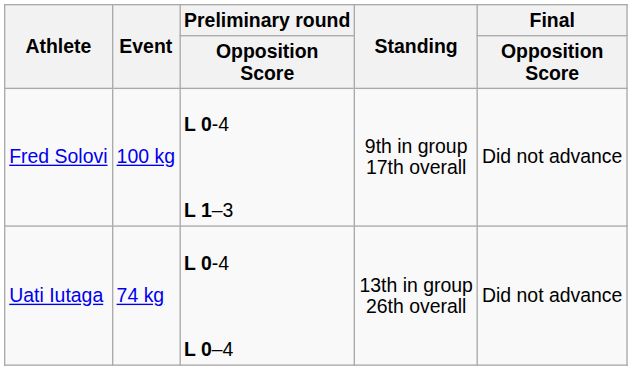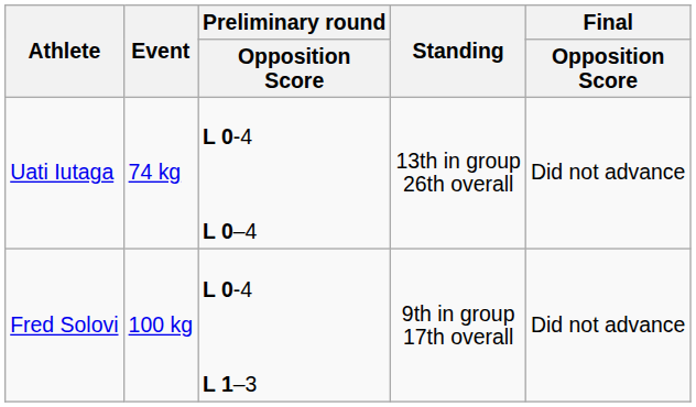rows swapped: Uati Iutaga <-> Fred Solovi
